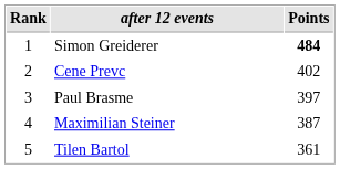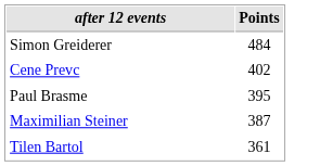- column: Rank | 1 | 2 | 3 | 4 | 5
Simon Greiderer | Points: bold -> normal
Paul Brasme | Points: 397 -> 395
